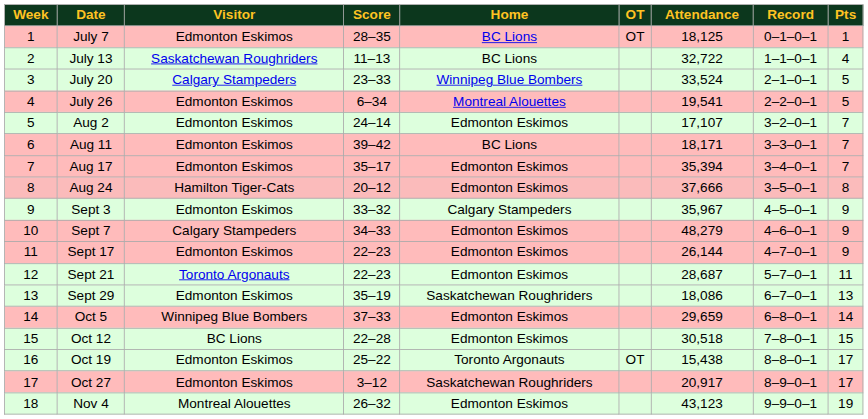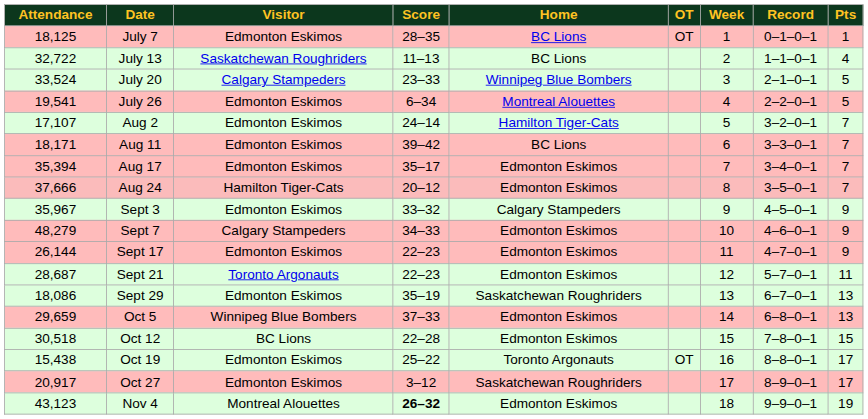columns swapped: Week <-> Attendance
Aug 2 | Home: Edmonton Eskimos -> Hamilton Tiger-Cats
Aug 24 | Pts: 8 -> 7
Oct 5 | Pts: 14 -> 13
Nov 4 | Score: normal -> bold
